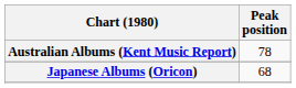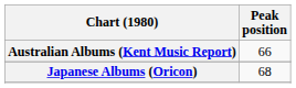Australian Albums (Kent Music Report) | Peak position: 78 -> 66
